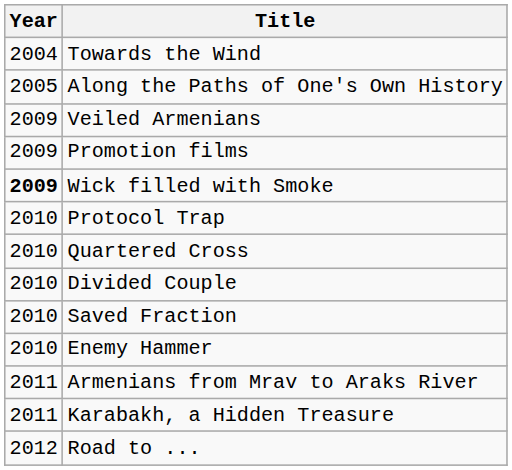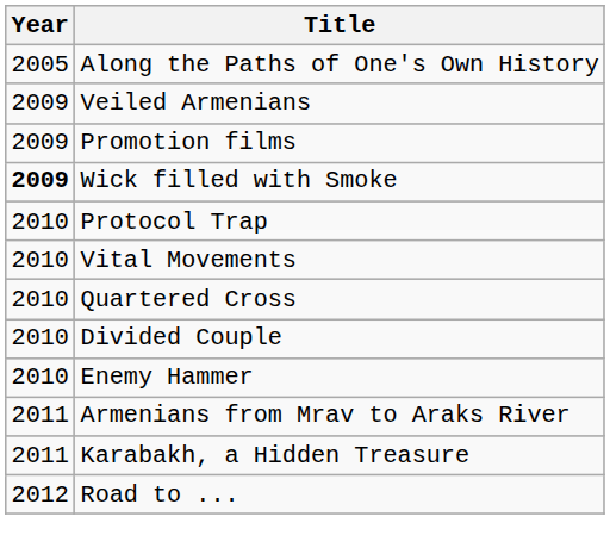- row: 2004 | Towards the Wind
+ row: 2010 | Vital Movements
- row: 2010 | Saved Fraction
